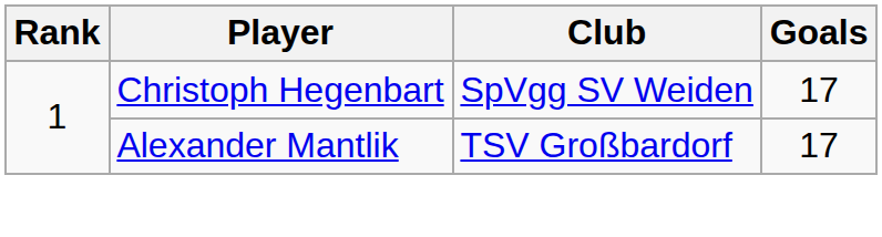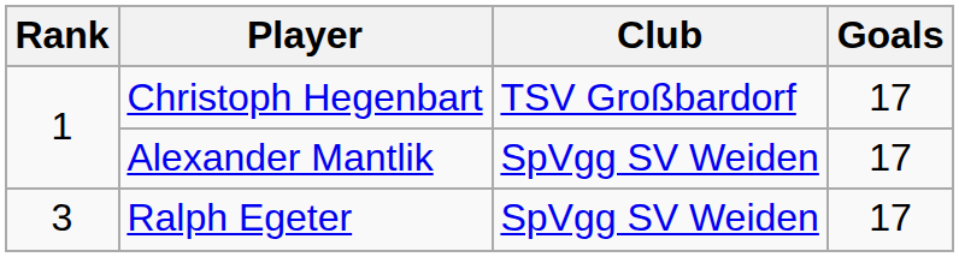Christoph Hegenbart | Club: SpVgg SV Weiden -> TSV Großbardorf
Alexander Mantlik | Club: TSV Großbardorf -> SpVgg SV Weiden
+ row: 3 | Ralph Egeter | SpVgg SV Weiden | 17
